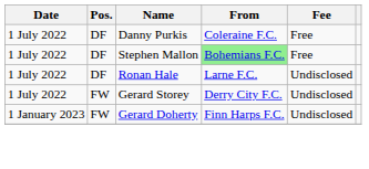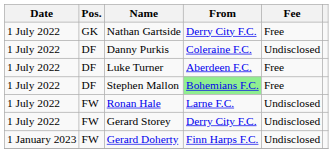+ row: 1 July 2022 | GK | Nathan Gartside | Derry City F.C. | Free
Danny Purkis | Fee: Free -> Undisclosed
+ row: 1 July 2022 | DF | Luke Turner | Aberdeen F.C. | Free
Ronan Hale | Pos.: DF -> FW
